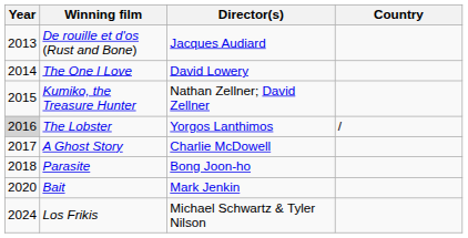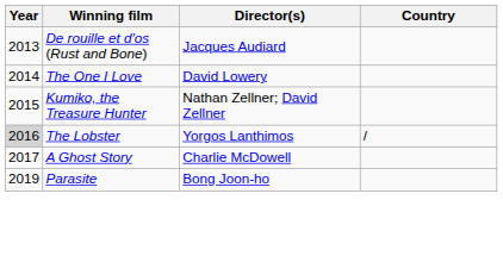Parasite | Year: 2018 -> 2019
- row: 2020 | Bait | Mark Jenkin
- row: 2024 | Los Frikis | Michael Schwartz & Tyler Nilson
